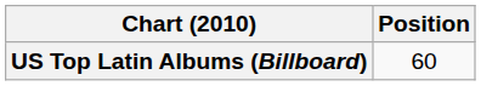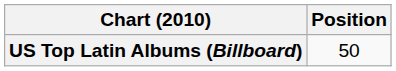US Top Latin Albums (Billboard) | Position: 60 -> 50
